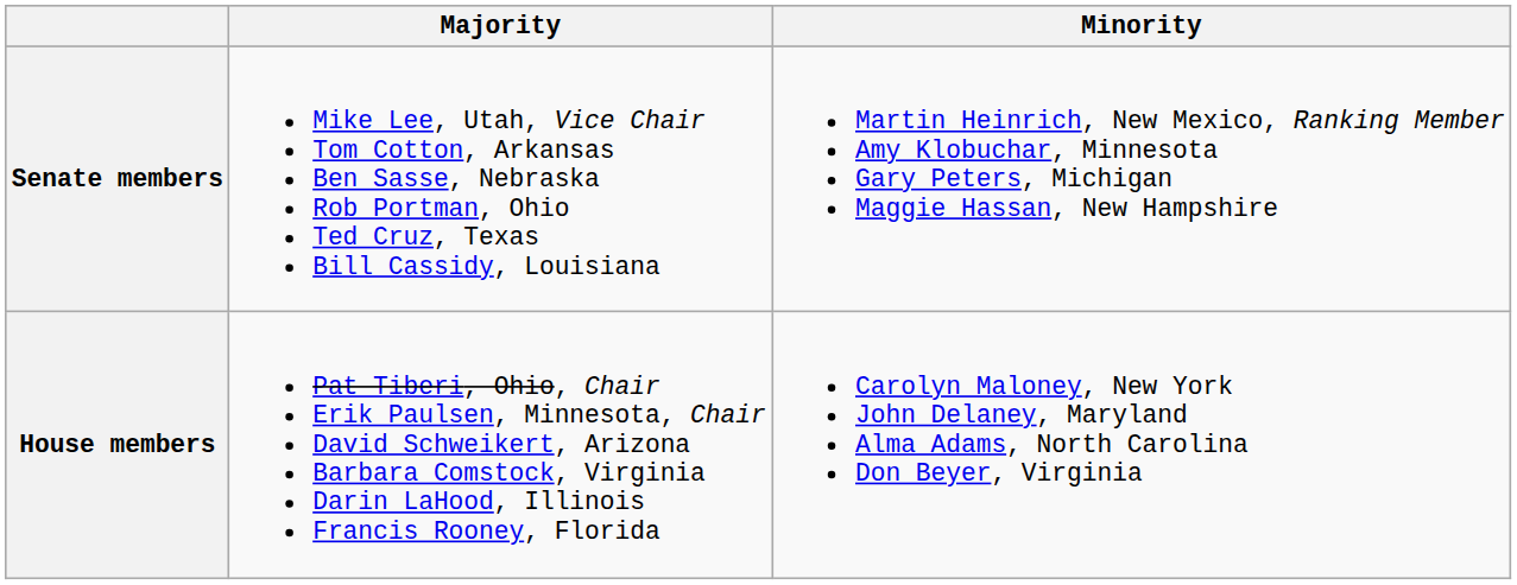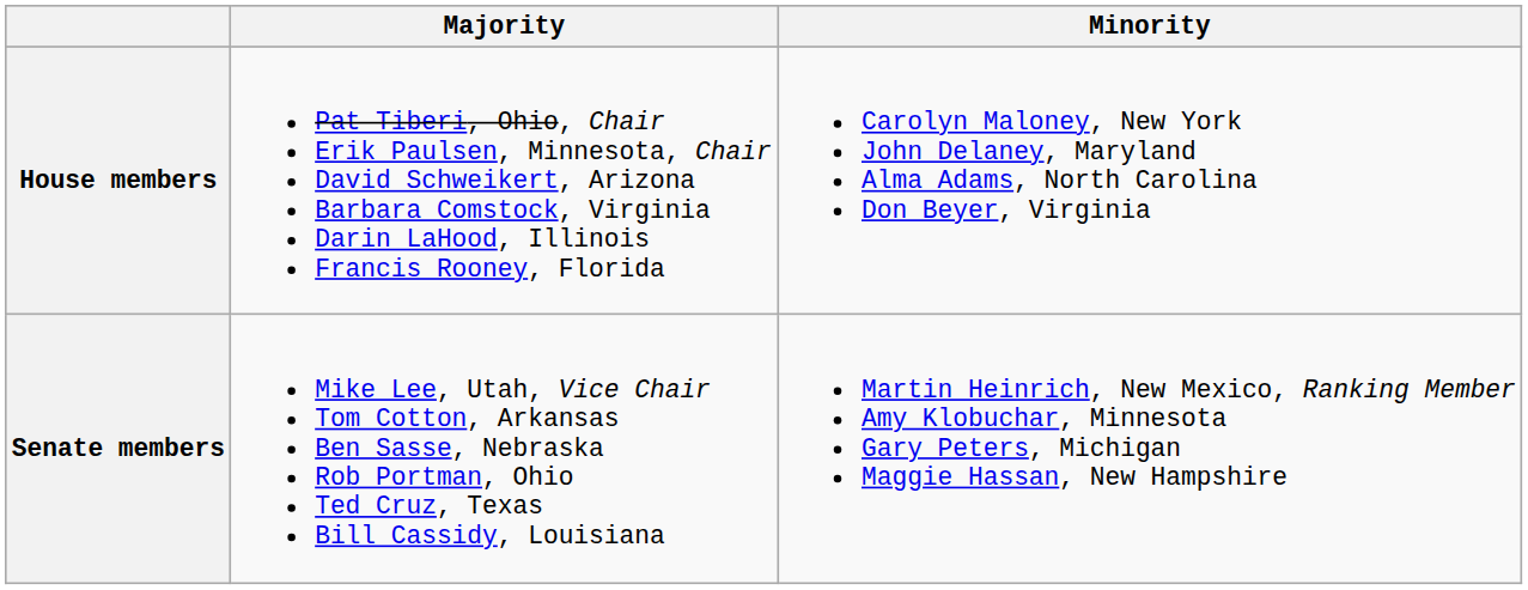rows swapped: Senate members <-> House members
